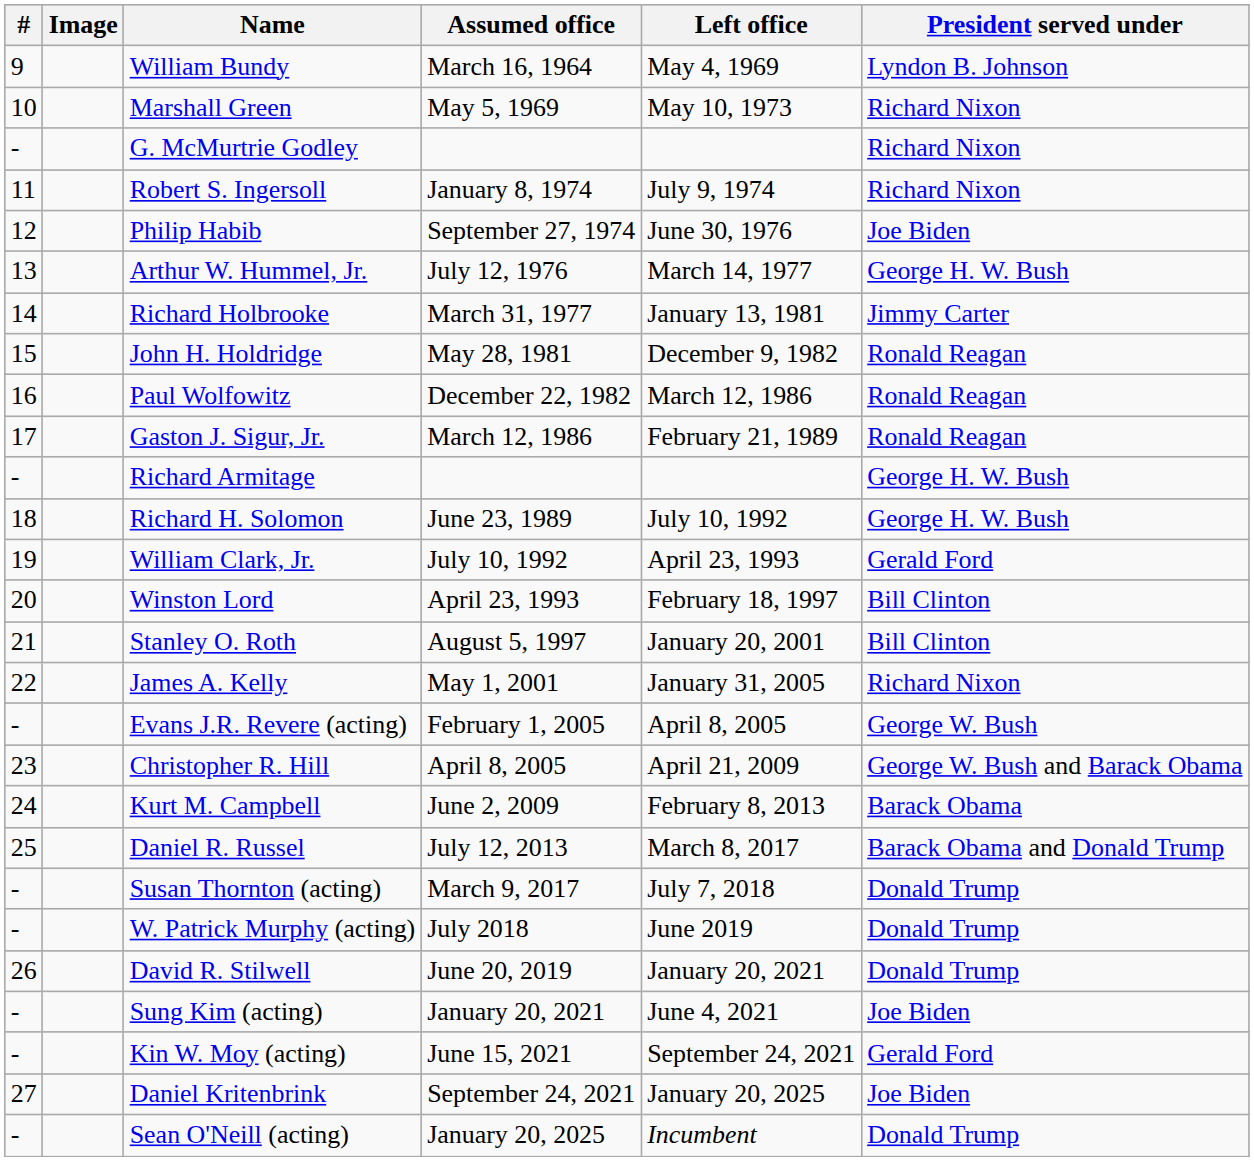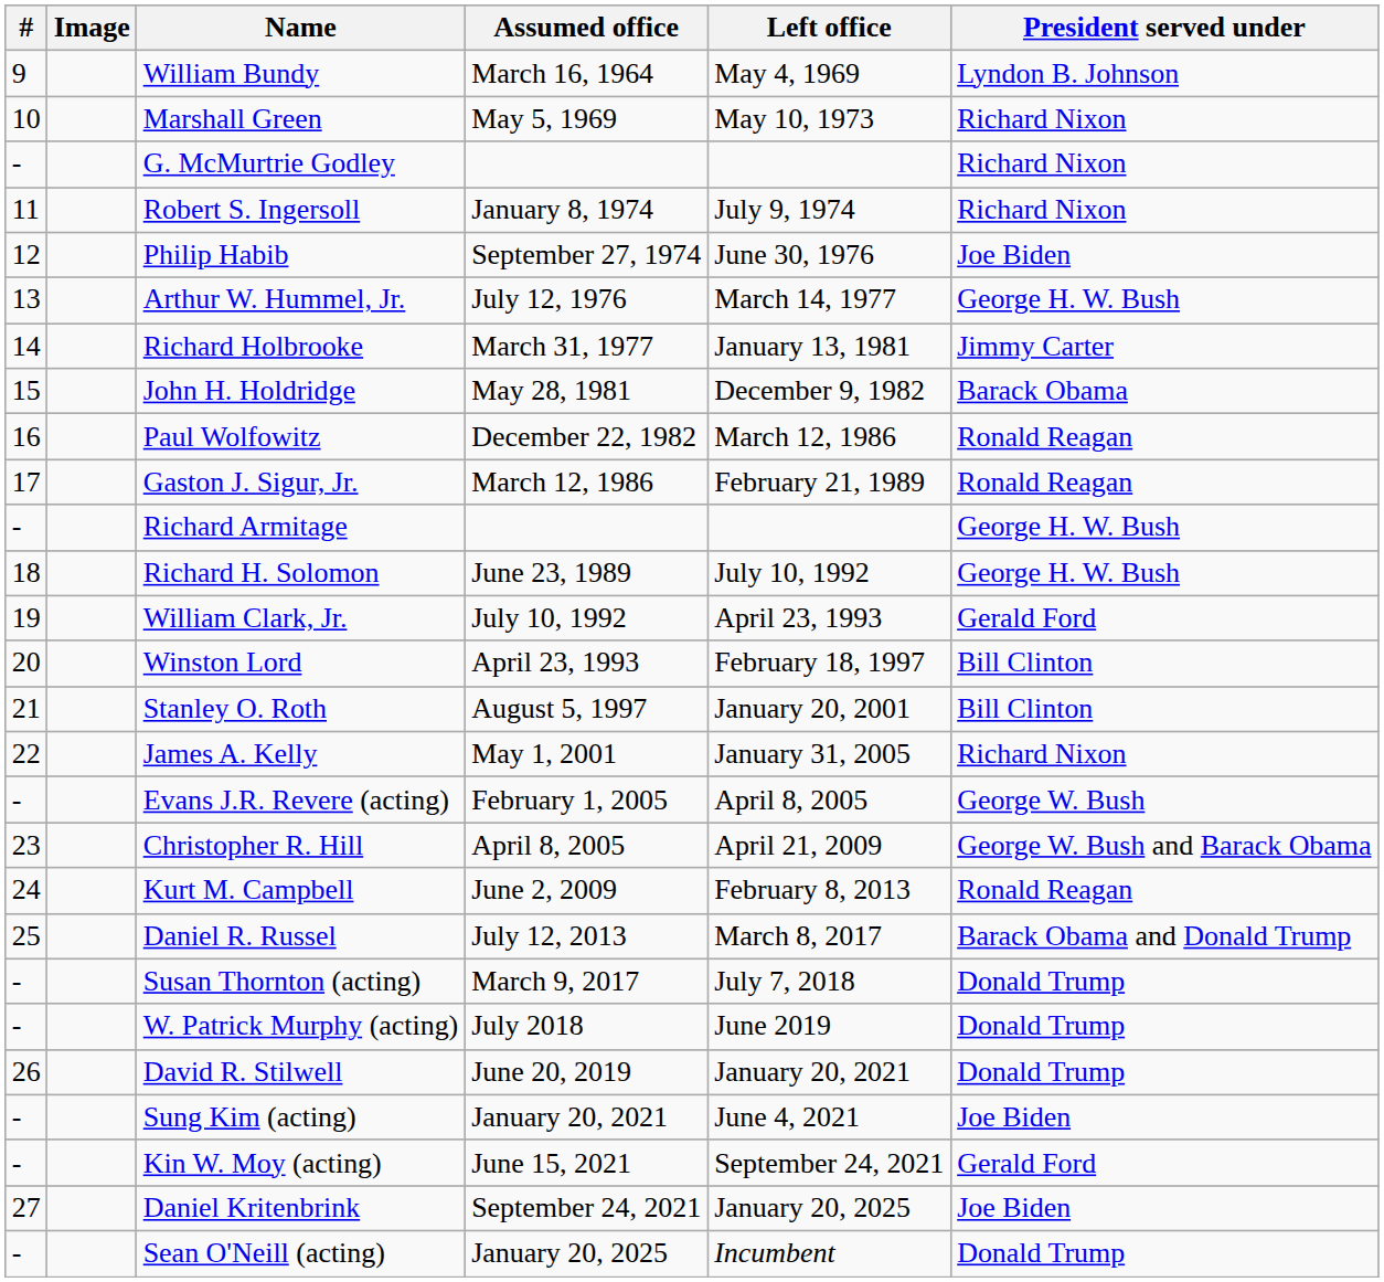John H. Holdridge | President served under: Ronald Reagan -> Barack Obama
Kurt M. Campbell | President served under: Barack Obama -> Ronald Reagan
